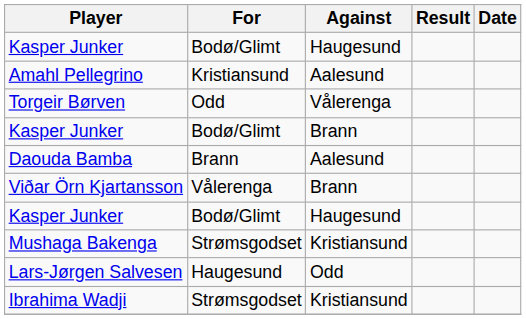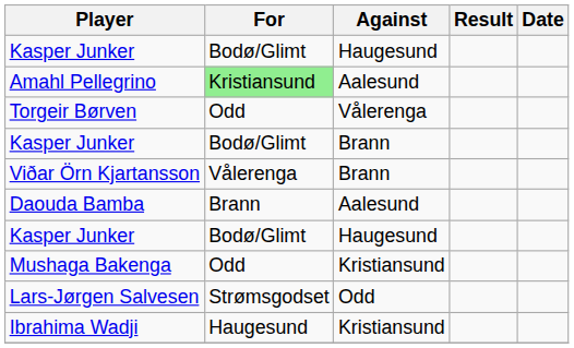Amahl Pellegrino | For: no background -> lightgreen background
rows swapped: Viðar Örn Kjartansson <-> Daouda Bamba
Mushaga Bakenga | For: Strømsgodset -> Odd
Lars-Jørgen Salvesen | For: Haugesund -> Strømsgodset
Ibrahima Wadji | For: Strømsgodset -> Haugesund
